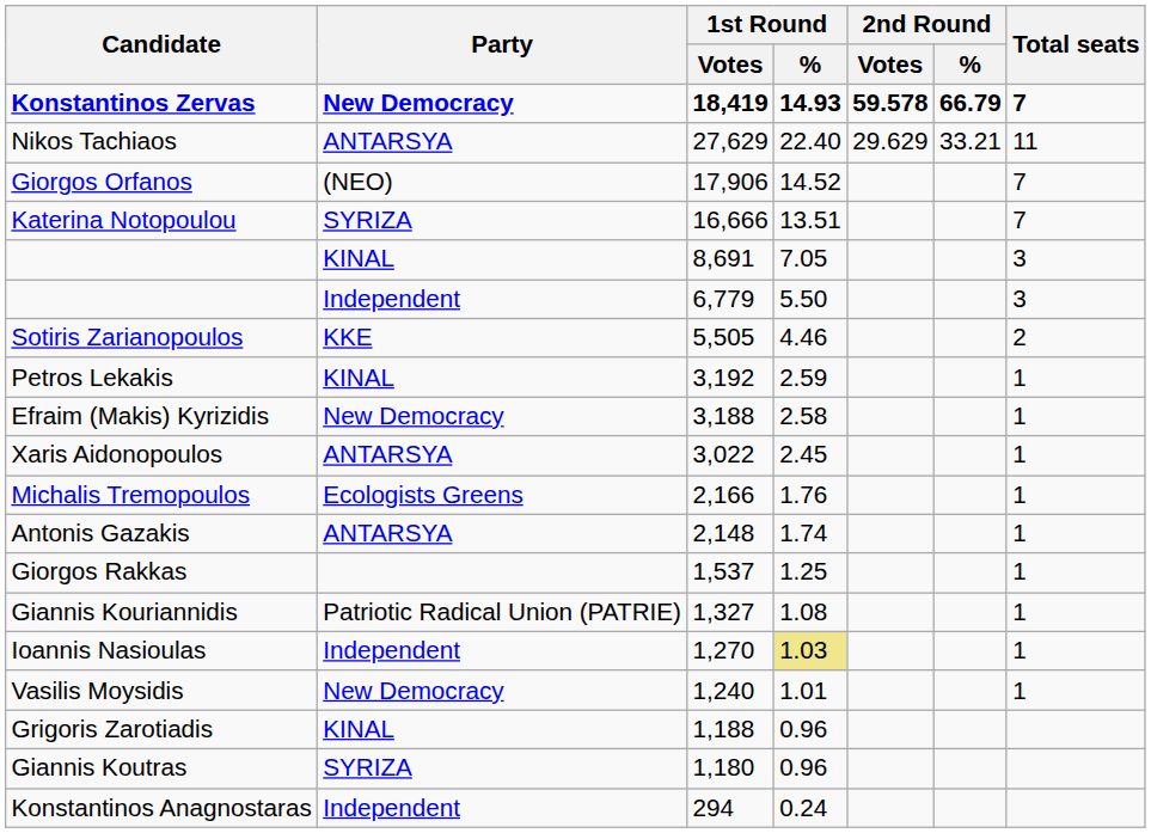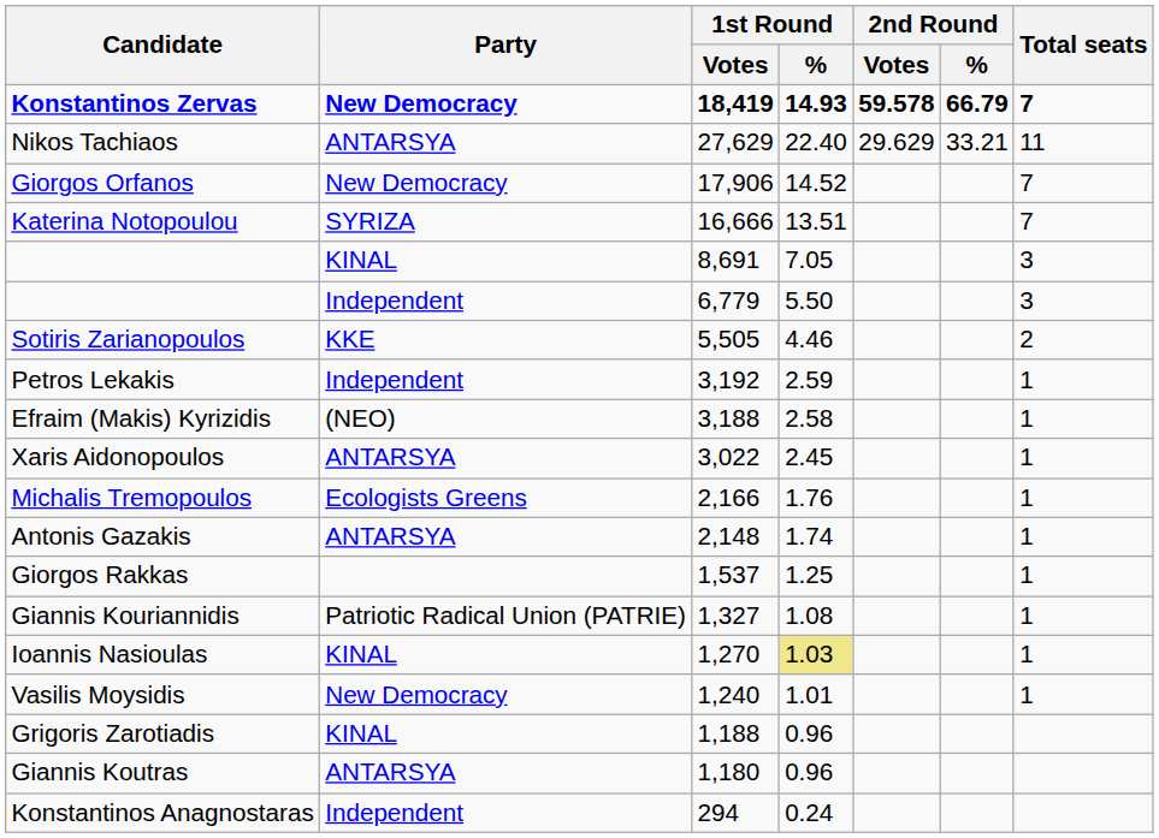Giorgos Orfanos | Party: (NEO) -> New Democracy
Petros Lekakis | Party: KINAL -> Independent
Efraim (Makis) Kyrizidis | Party: New Democracy -> (NEO)
Ioannis Nasioulas | Party: Independent -> KINAL
Giannis Koutras | Party: SYRIZA -> ANTARSYA
